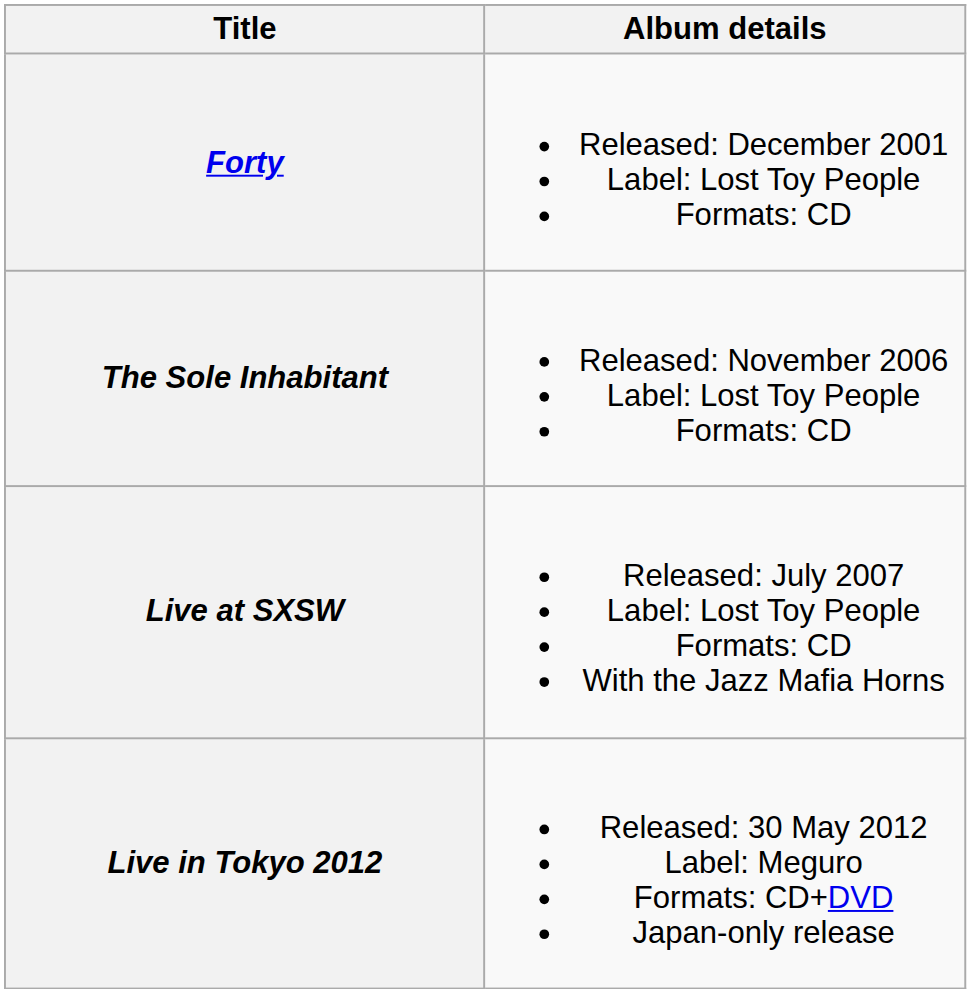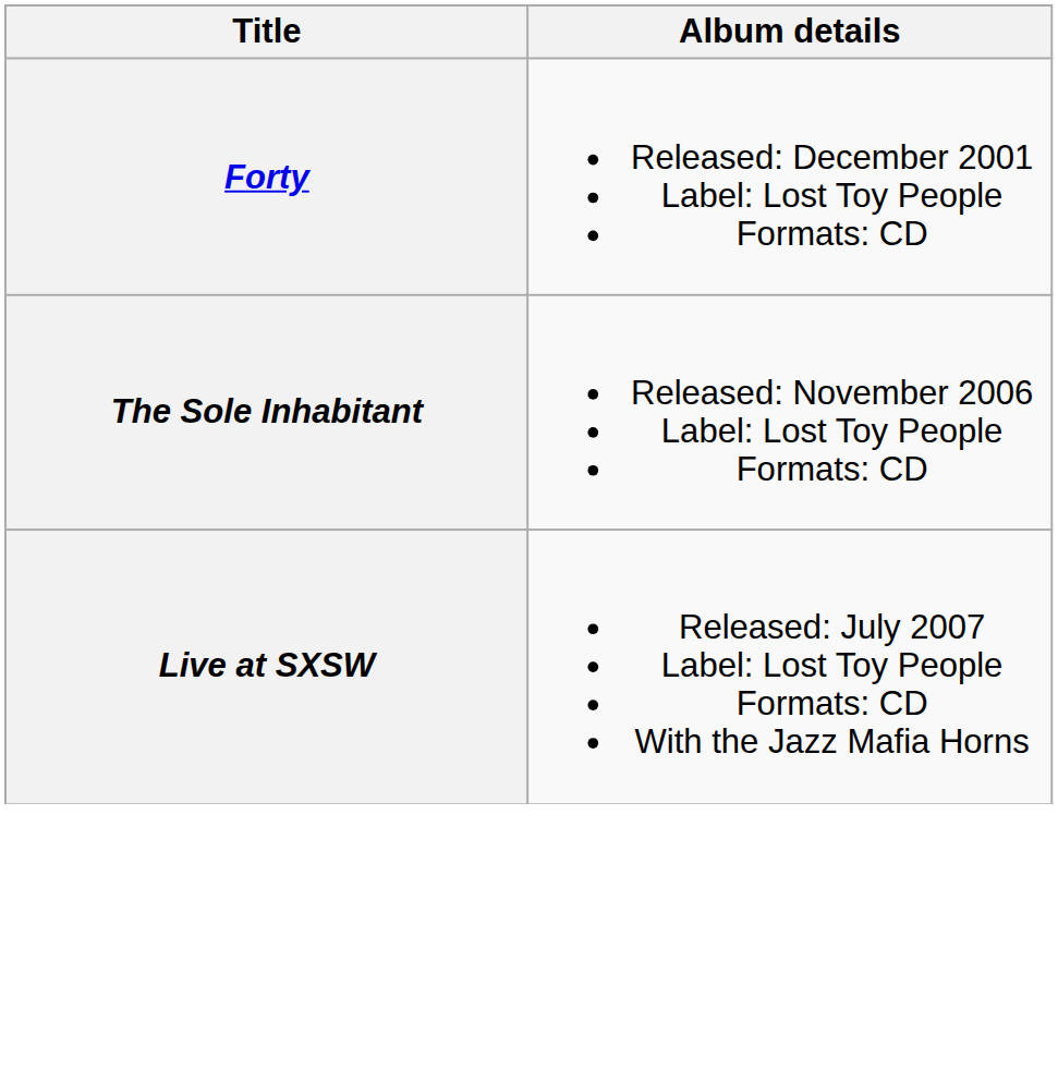- row: Live in Tokyo 2012 | Released: 30 May 2012 Label: Meguro Formats: CD+DVD Japan-only release
